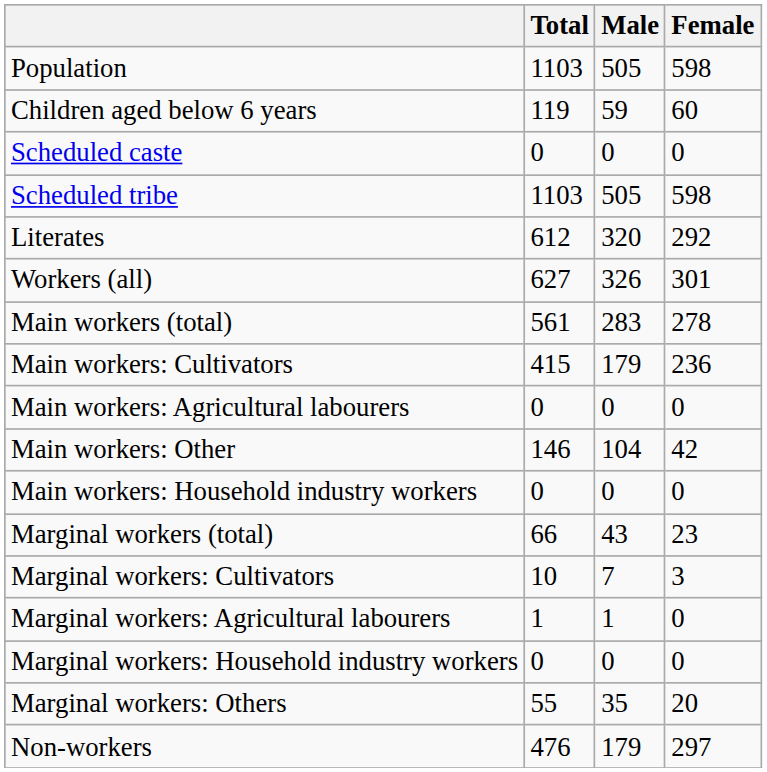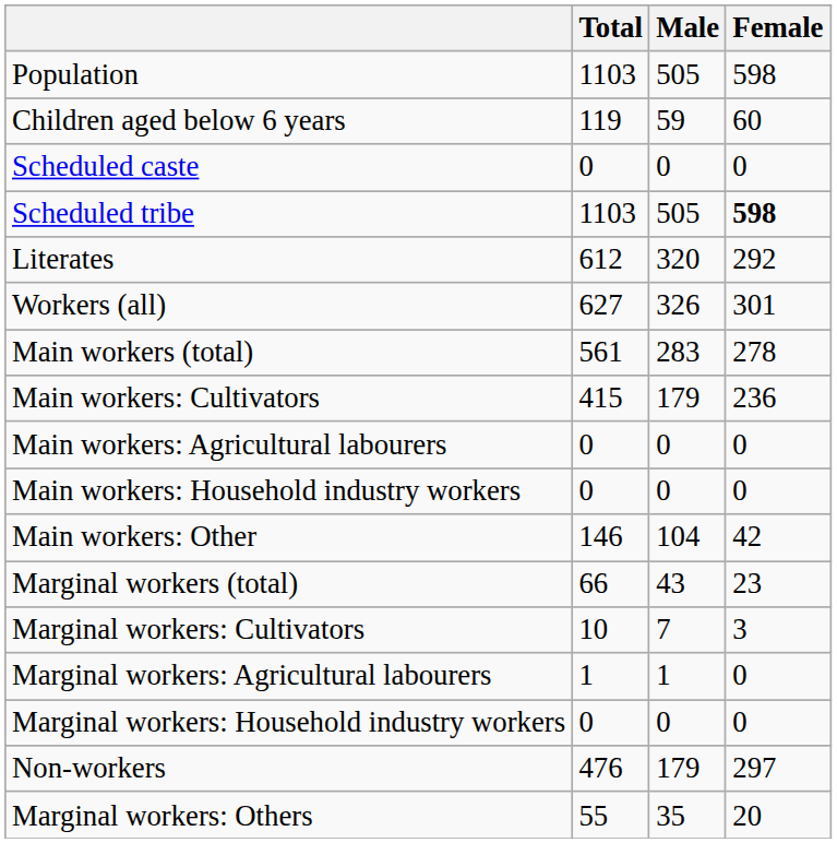Scheduled tribe | Female: normal -> bold
rows swapped: Main workers: Household industry workers <-> Main workers: Other
rows swapped: Marginal workers: Others <-> Non-workers
